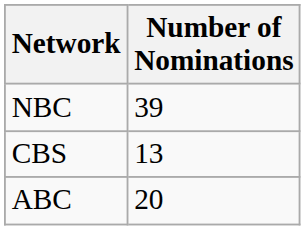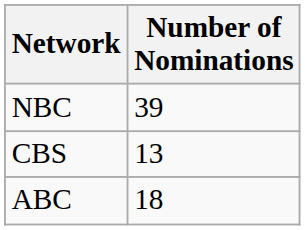ABC | Number of Nominations: 20 -> 18
